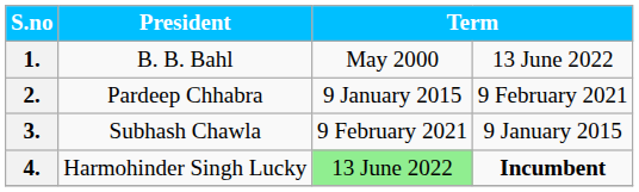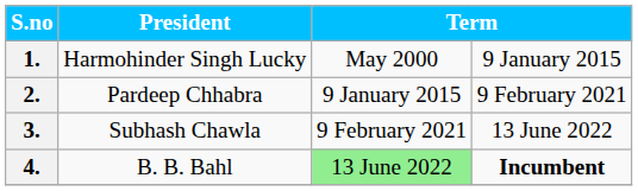1. | President: B. B. Bahl -> Harmohinder Singh Lucky
1. | column 4: 13 June 2022 -> 9 January 2015
3. | column 4: 9 January 2015 -> 13 June 2022
4. | President: Harmohinder Singh Lucky -> B. B. Bahl
